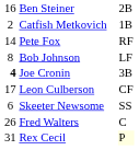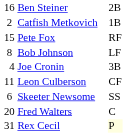Pete Fox | column 1: 14 -> 15
Joe Cronin | column 1: bold -> normal
Leon Culberson | column 1: 17 -> 11
Fred Walters | column 1: 26 -> 20
